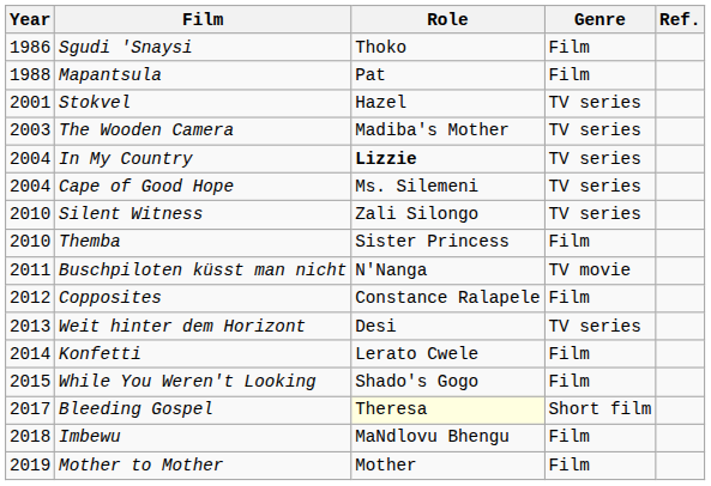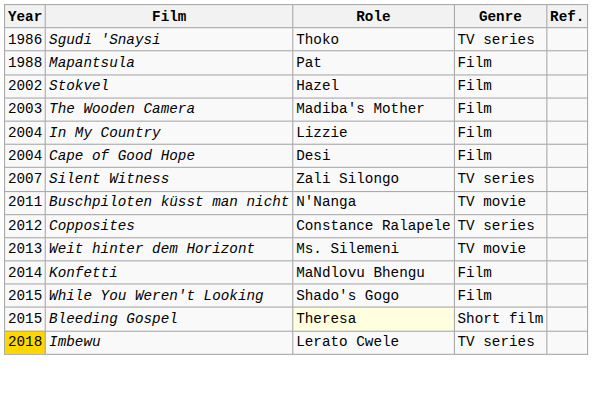Sgudi 'Snaysi | Genre: Film -> TV series
Stokvel | Year: 2001 -> 2002
Stokvel | Genre: TV series -> Film
The Wooden Camera | Genre: TV series -> Film
In My Country | Role: bold -> normal
In My Country | Genre: TV series -> Film
Cape of Good Hope | Role: Ms. Silemeni -> Desi
Cape of Good Hope | Genre: TV series -> Film
Silent Witness | Year: 2010 -> 2007
- row: 2010 | Themba | Sister Princess | Film
Copposites | Genre: Film -> TV series
Weit hinter dem Horizont | Role: Desi -> Ms. Silemeni
Weit hinter dem Horizont | Genre: TV series -> TV movie
Konfetti | Role: Lerato Cwele -> MaNdlovu Bhengu
Bleeding Gospel | Year: 2017 -> 2015
Imbewu | Year: no background -> gold background
Imbewu | Role: MaNdlovu Bhengu -> Lerato Cwele
Imbewu | Genre: Film -> TV series
- row: 2019 | Mother to Mother | Mother | Film
